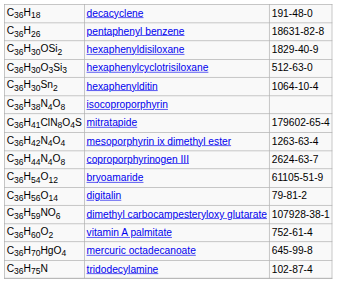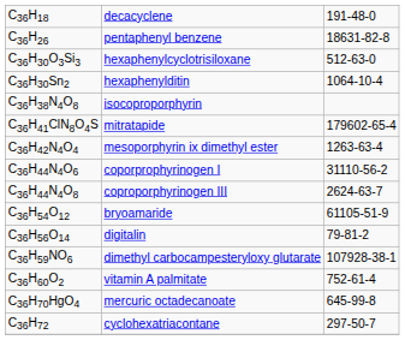- row: C36H30OSi2 | hexaphenyldisiloxane | 1829-40-9
+ row: C36H44N4O6 | coporprophyrinogen I | 31110-56-2
+ row: C36H72 | cyclohexatriacontane | 297-50-7
- row: C36H75N | tridodecylamine | 102-87-4
